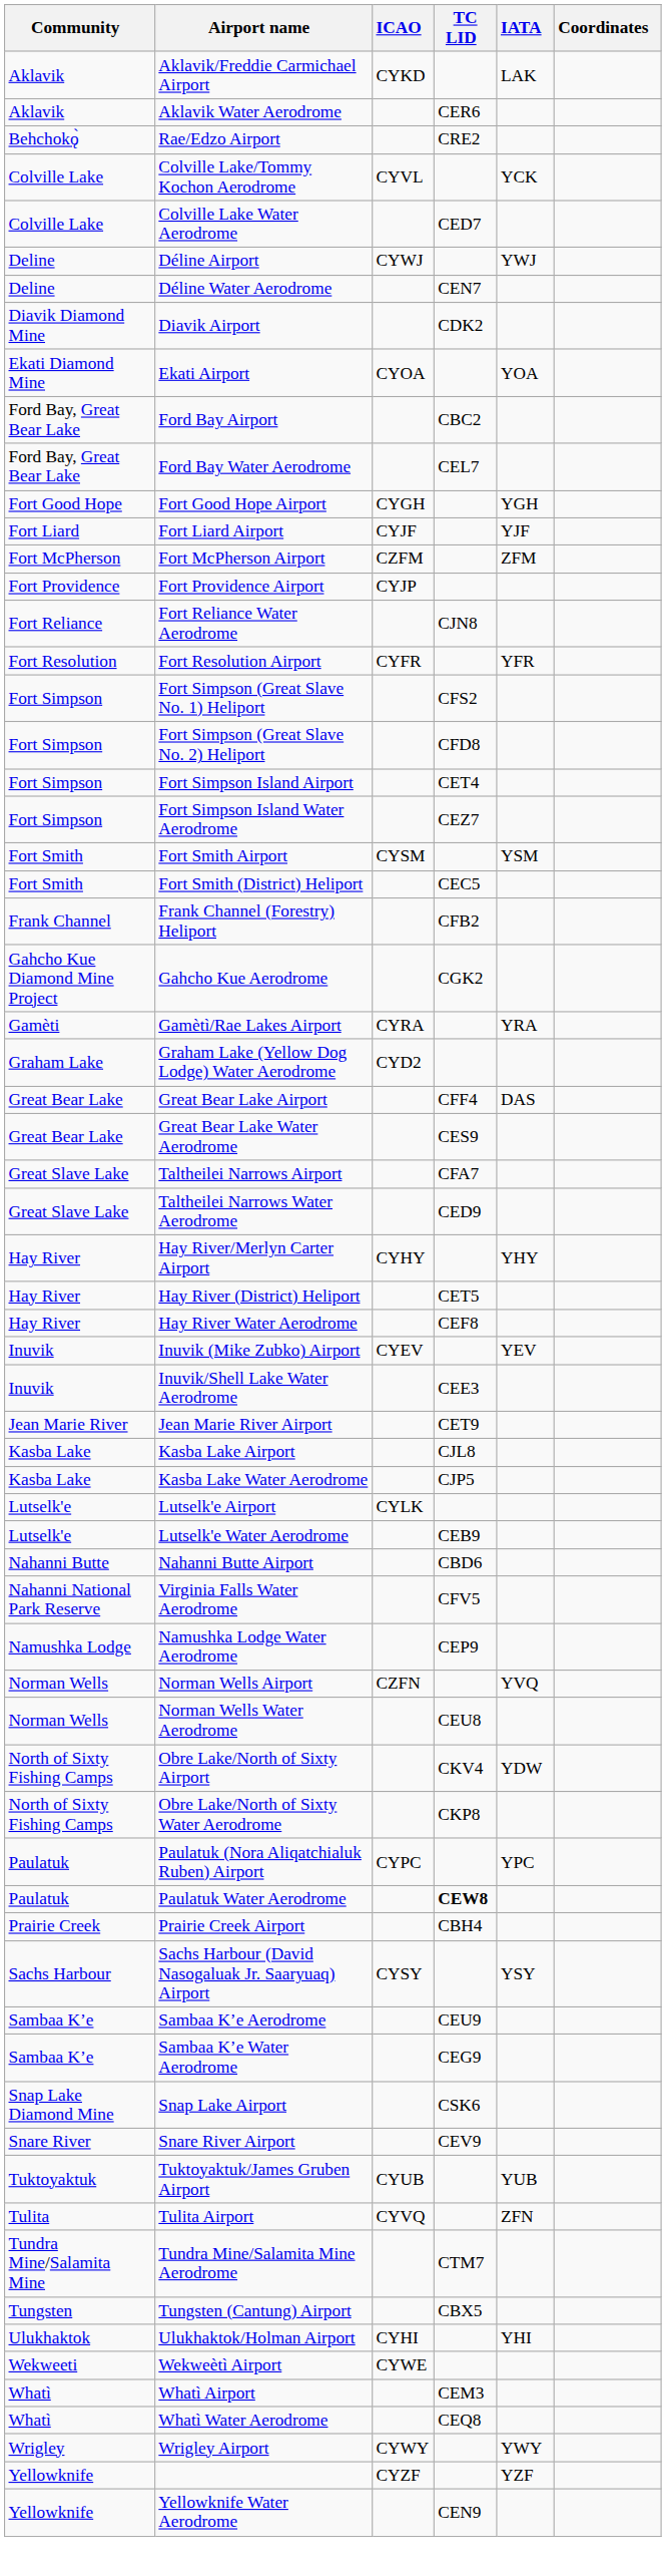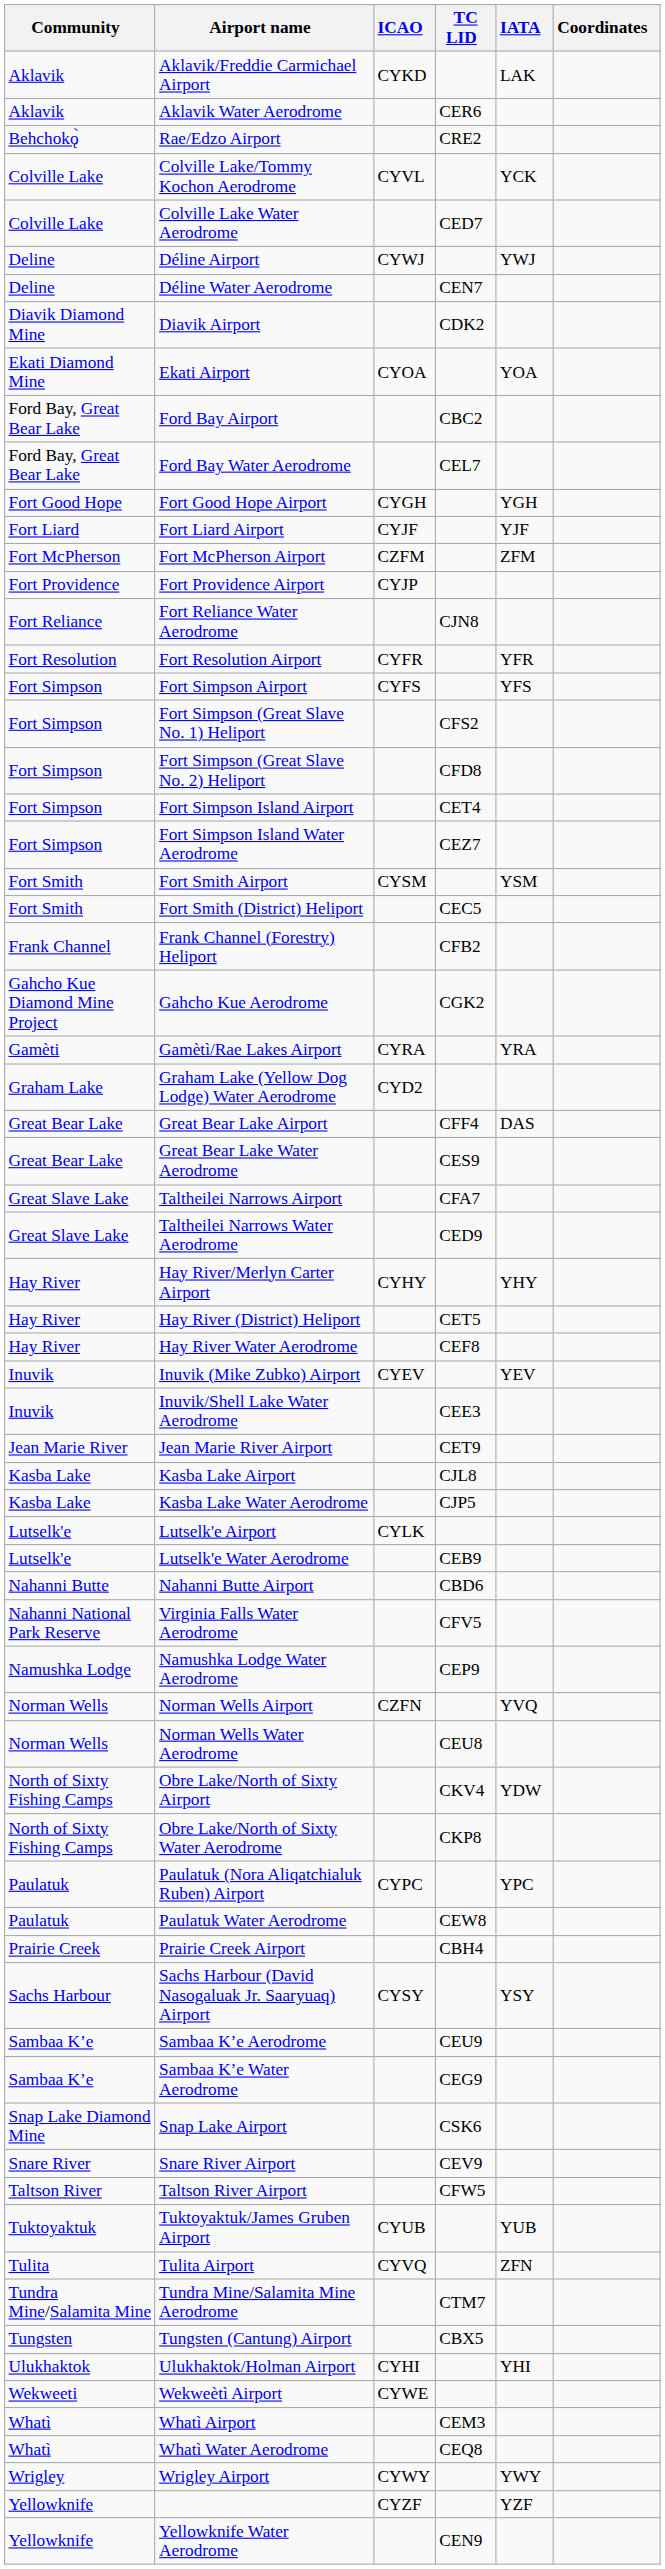+ row: Fort Simpson | Fort Simpson Airport | CYFS | YFS
Paulatuk Water Aerodrome | TC LID: bold -> normal
+ row: Taltson River | Taltson River Airport | CFW5
